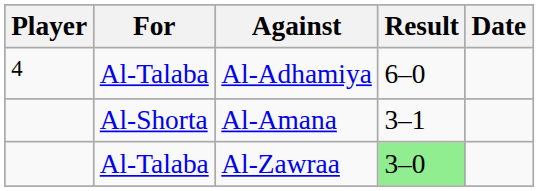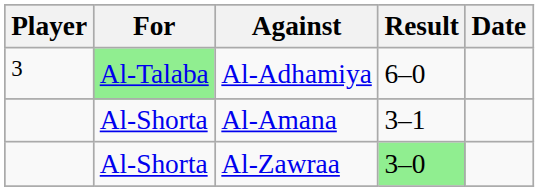Al-Adhamiya | Player: 4 -> 3
Al-Adhamiya | For: no background -> lightgreen background
Al-Zawraa | For: Al-Talaba -> Al-Shorta
